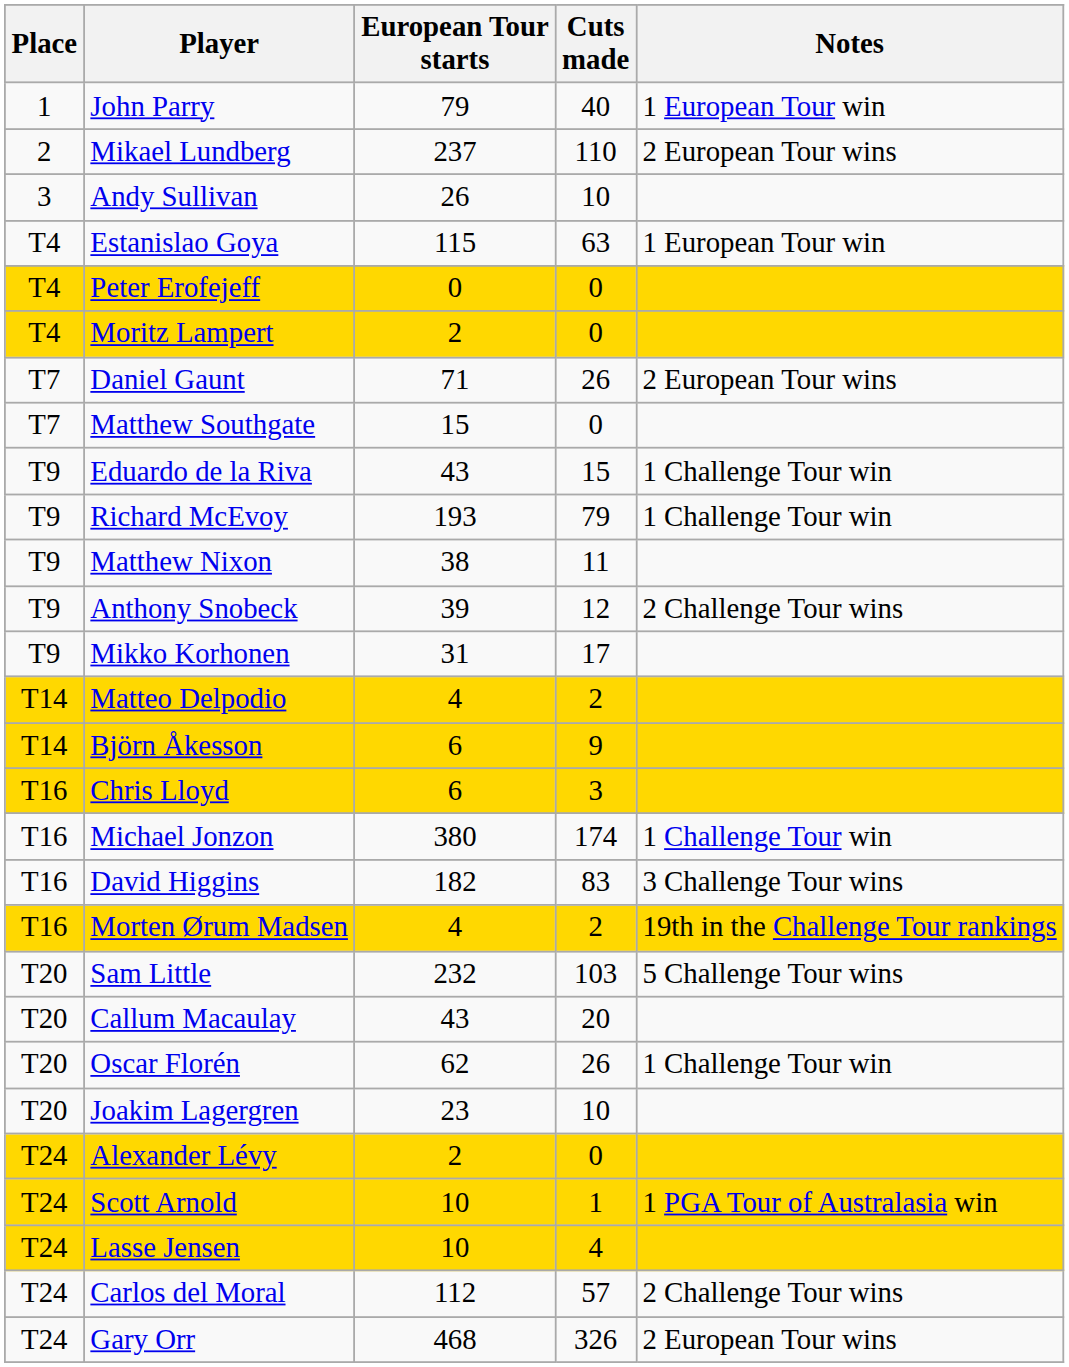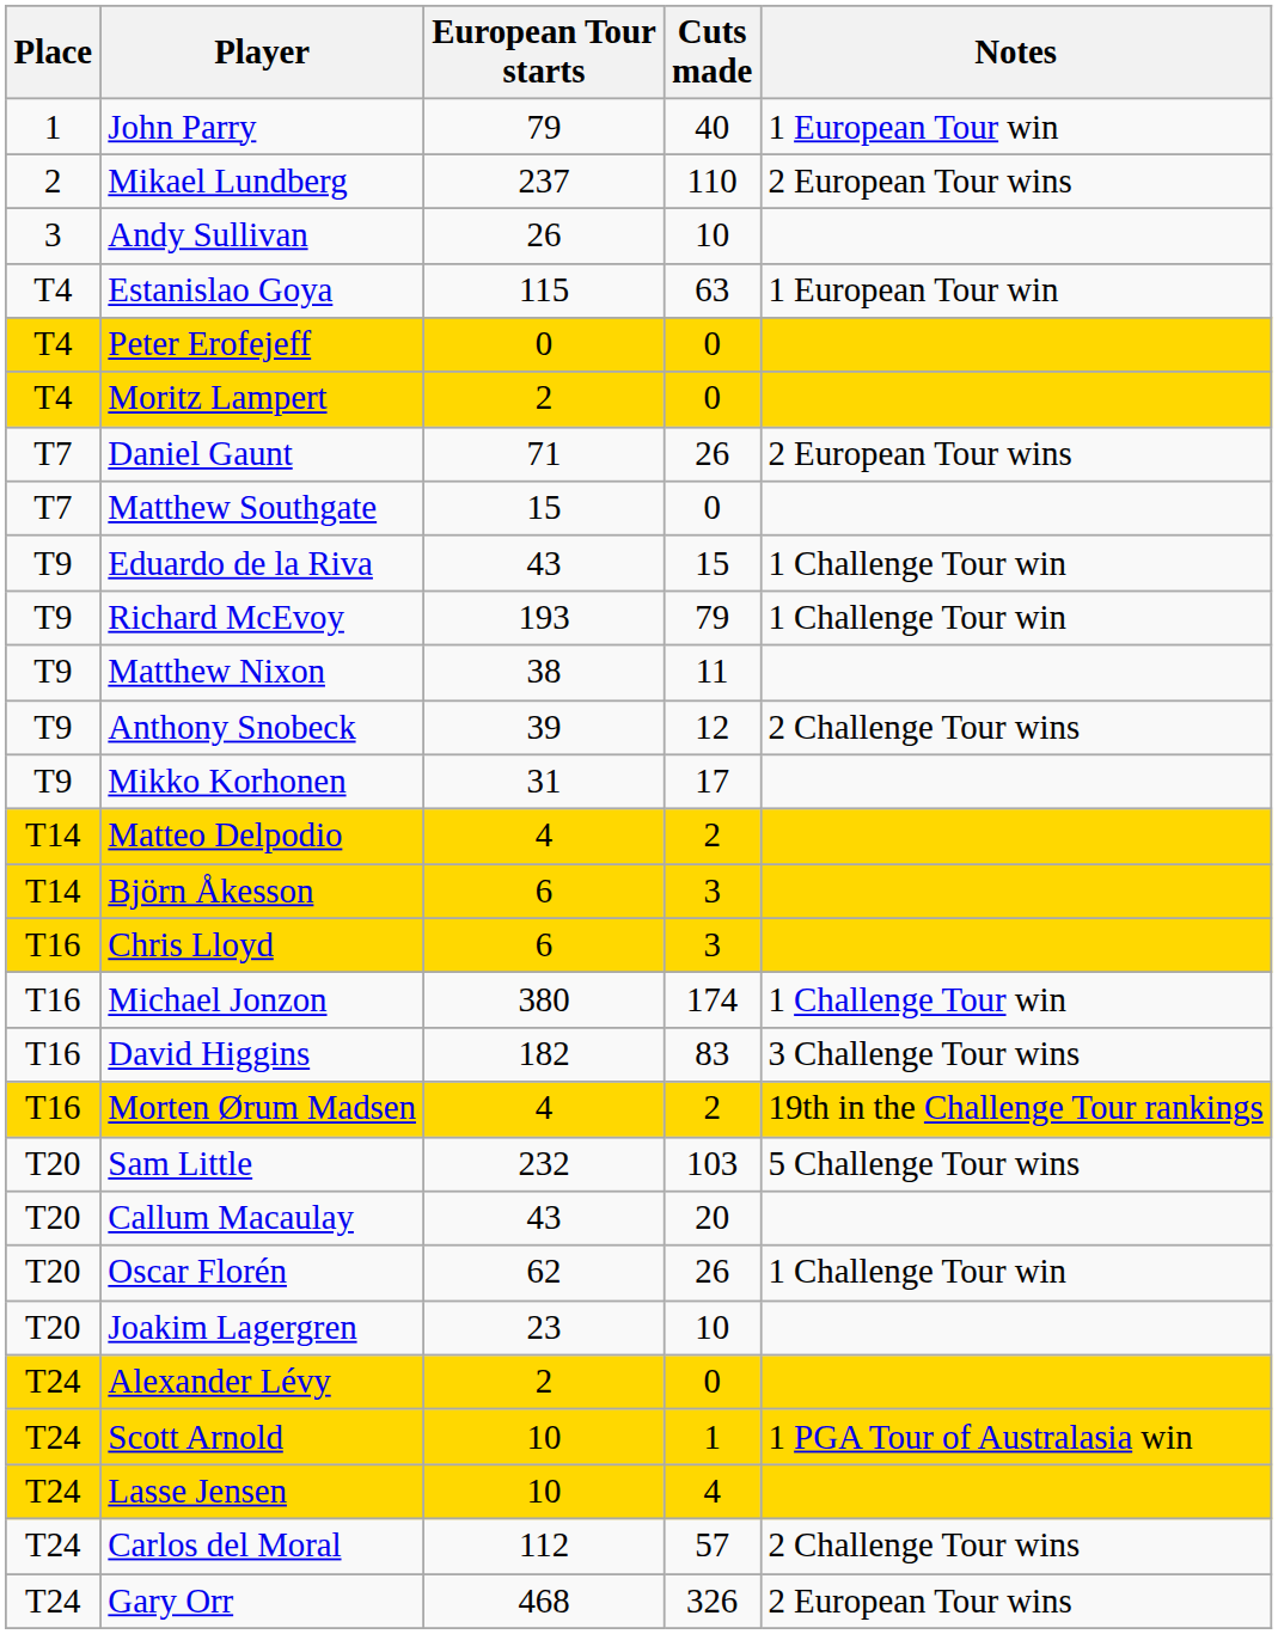Björn Åkesson | Cuts made: 9 -> 3
